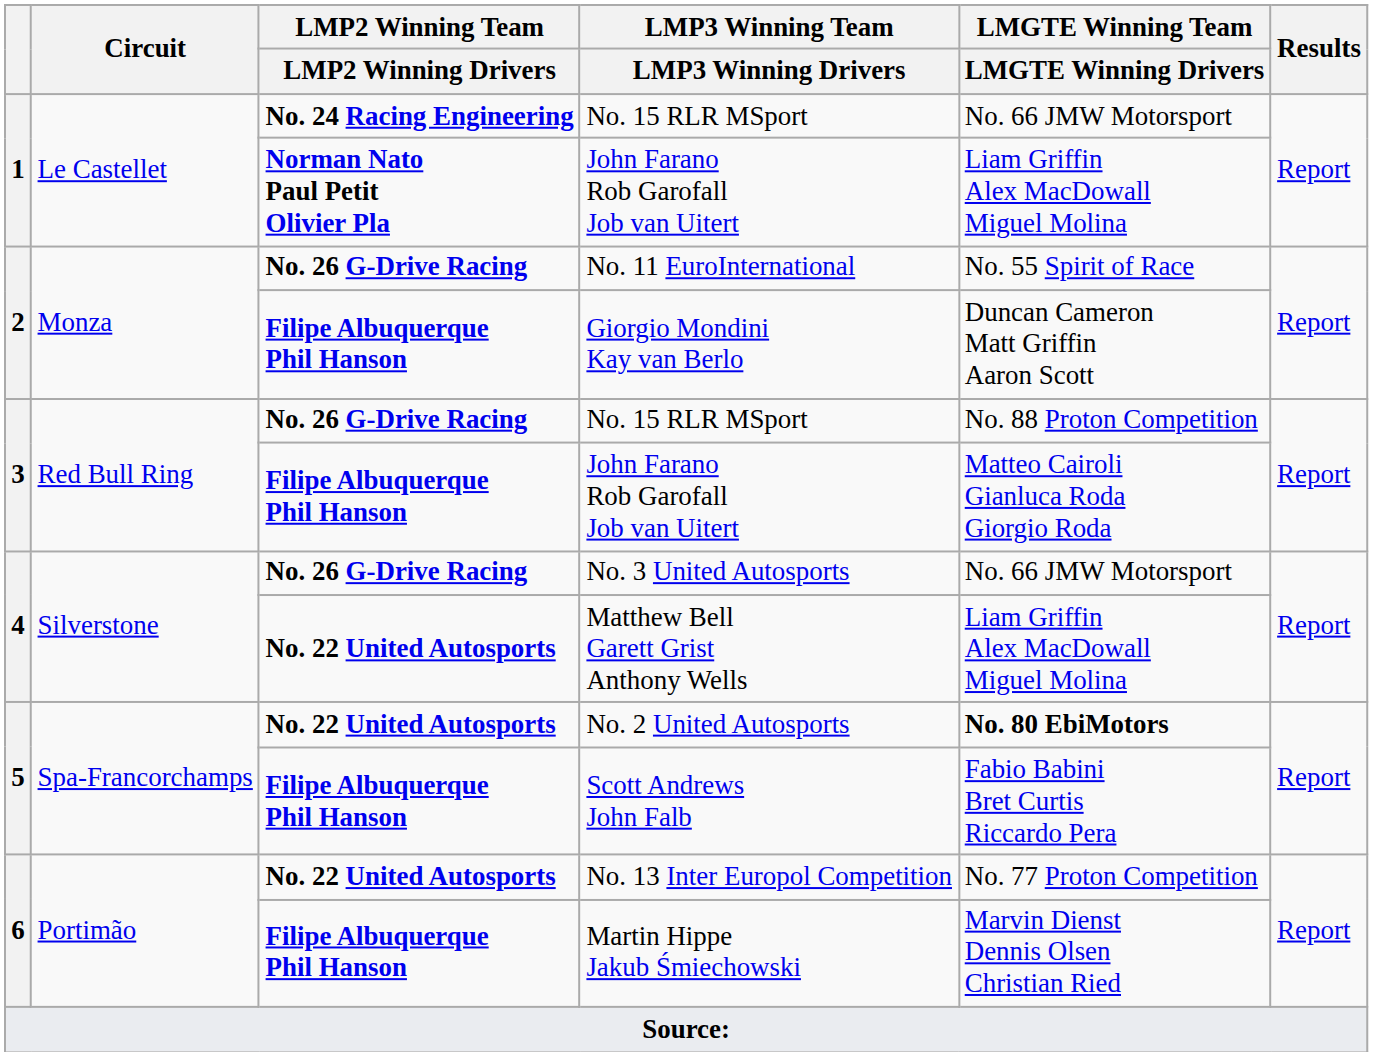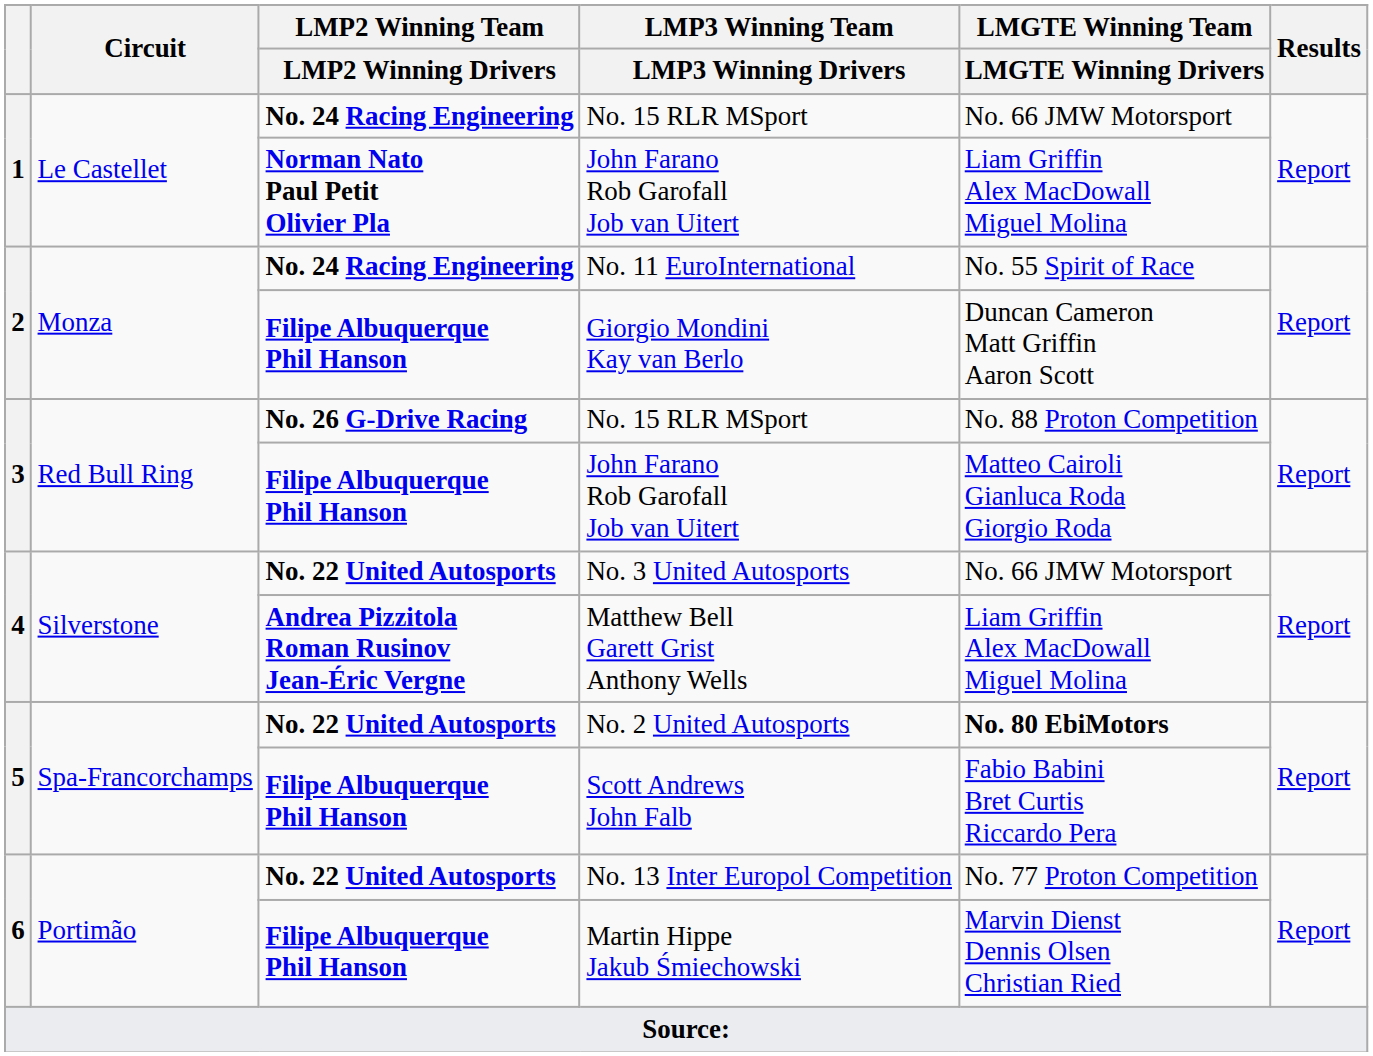No. 11 EuroInternational | LMP2 Winning Team / LMP2 Winning Drivers: No. 26 G-Drive Racing -> No. 24 Racing Engineering
No. 3 United Autosports | LMP2 Winning Team / LMP2 Winning Drivers: No. 26 G-Drive Racing -> No. 22 United Autosports
Matthew Bell Garett Grist Anthony Wells | LMP2 Winning Team / LMP2 Winning Drivers: No. 22 United Autosports -> Andrea Pizzitola Roman Rusinov Jean-Éric Vergne
